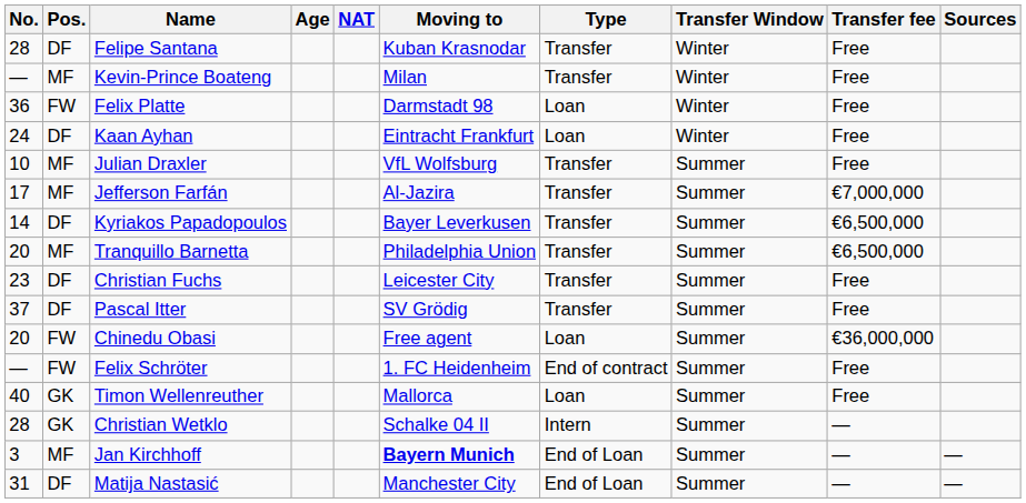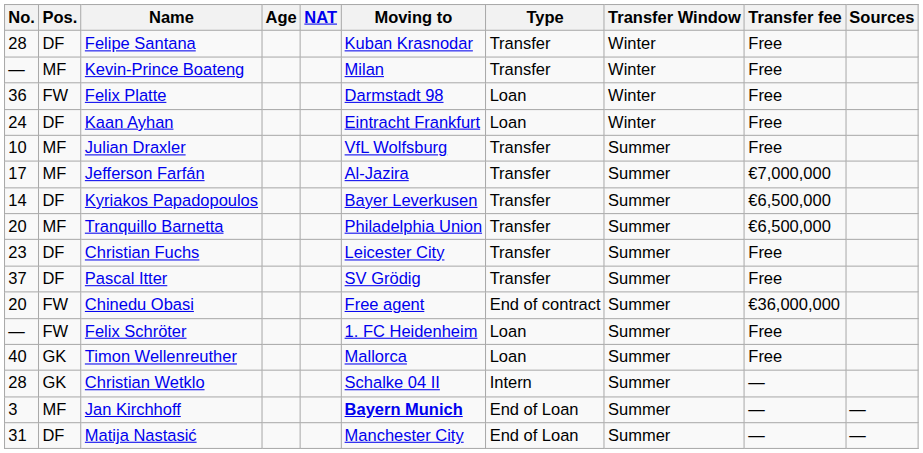Chinedu Obasi | Type: Loan -> End of contract
Felix Schröter | Type: End of contract -> Loan
